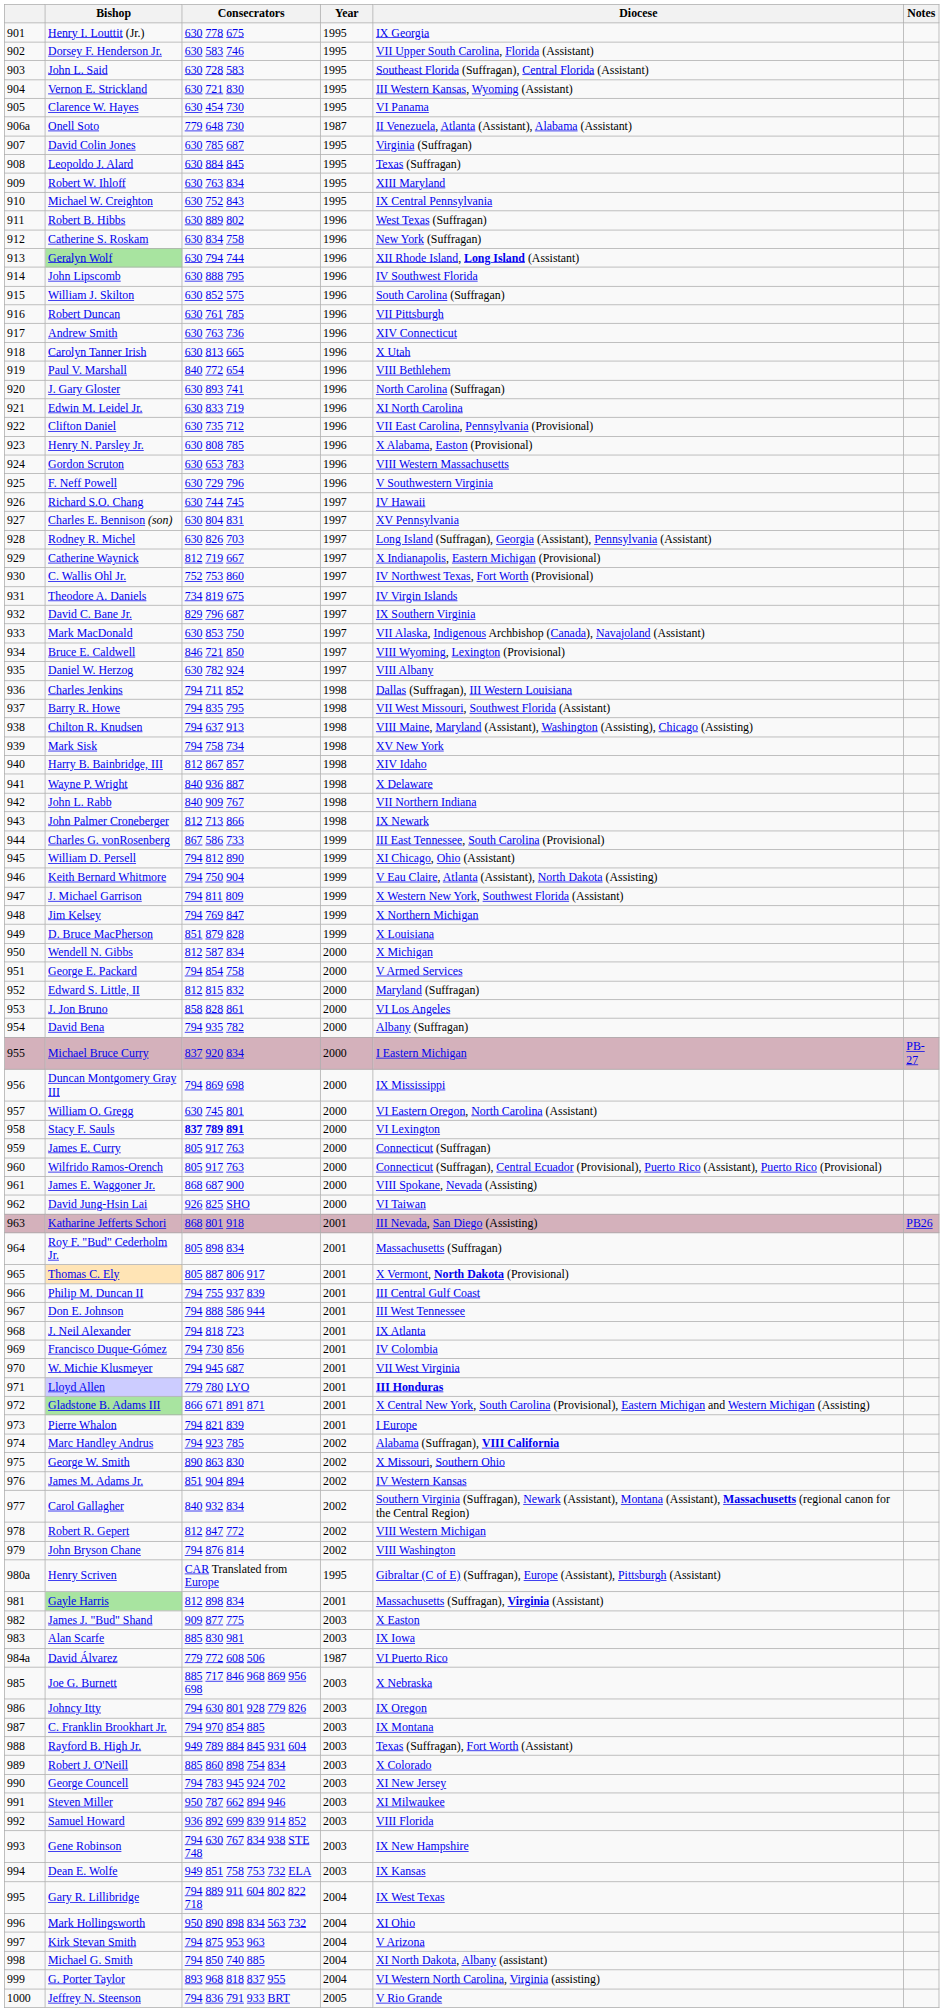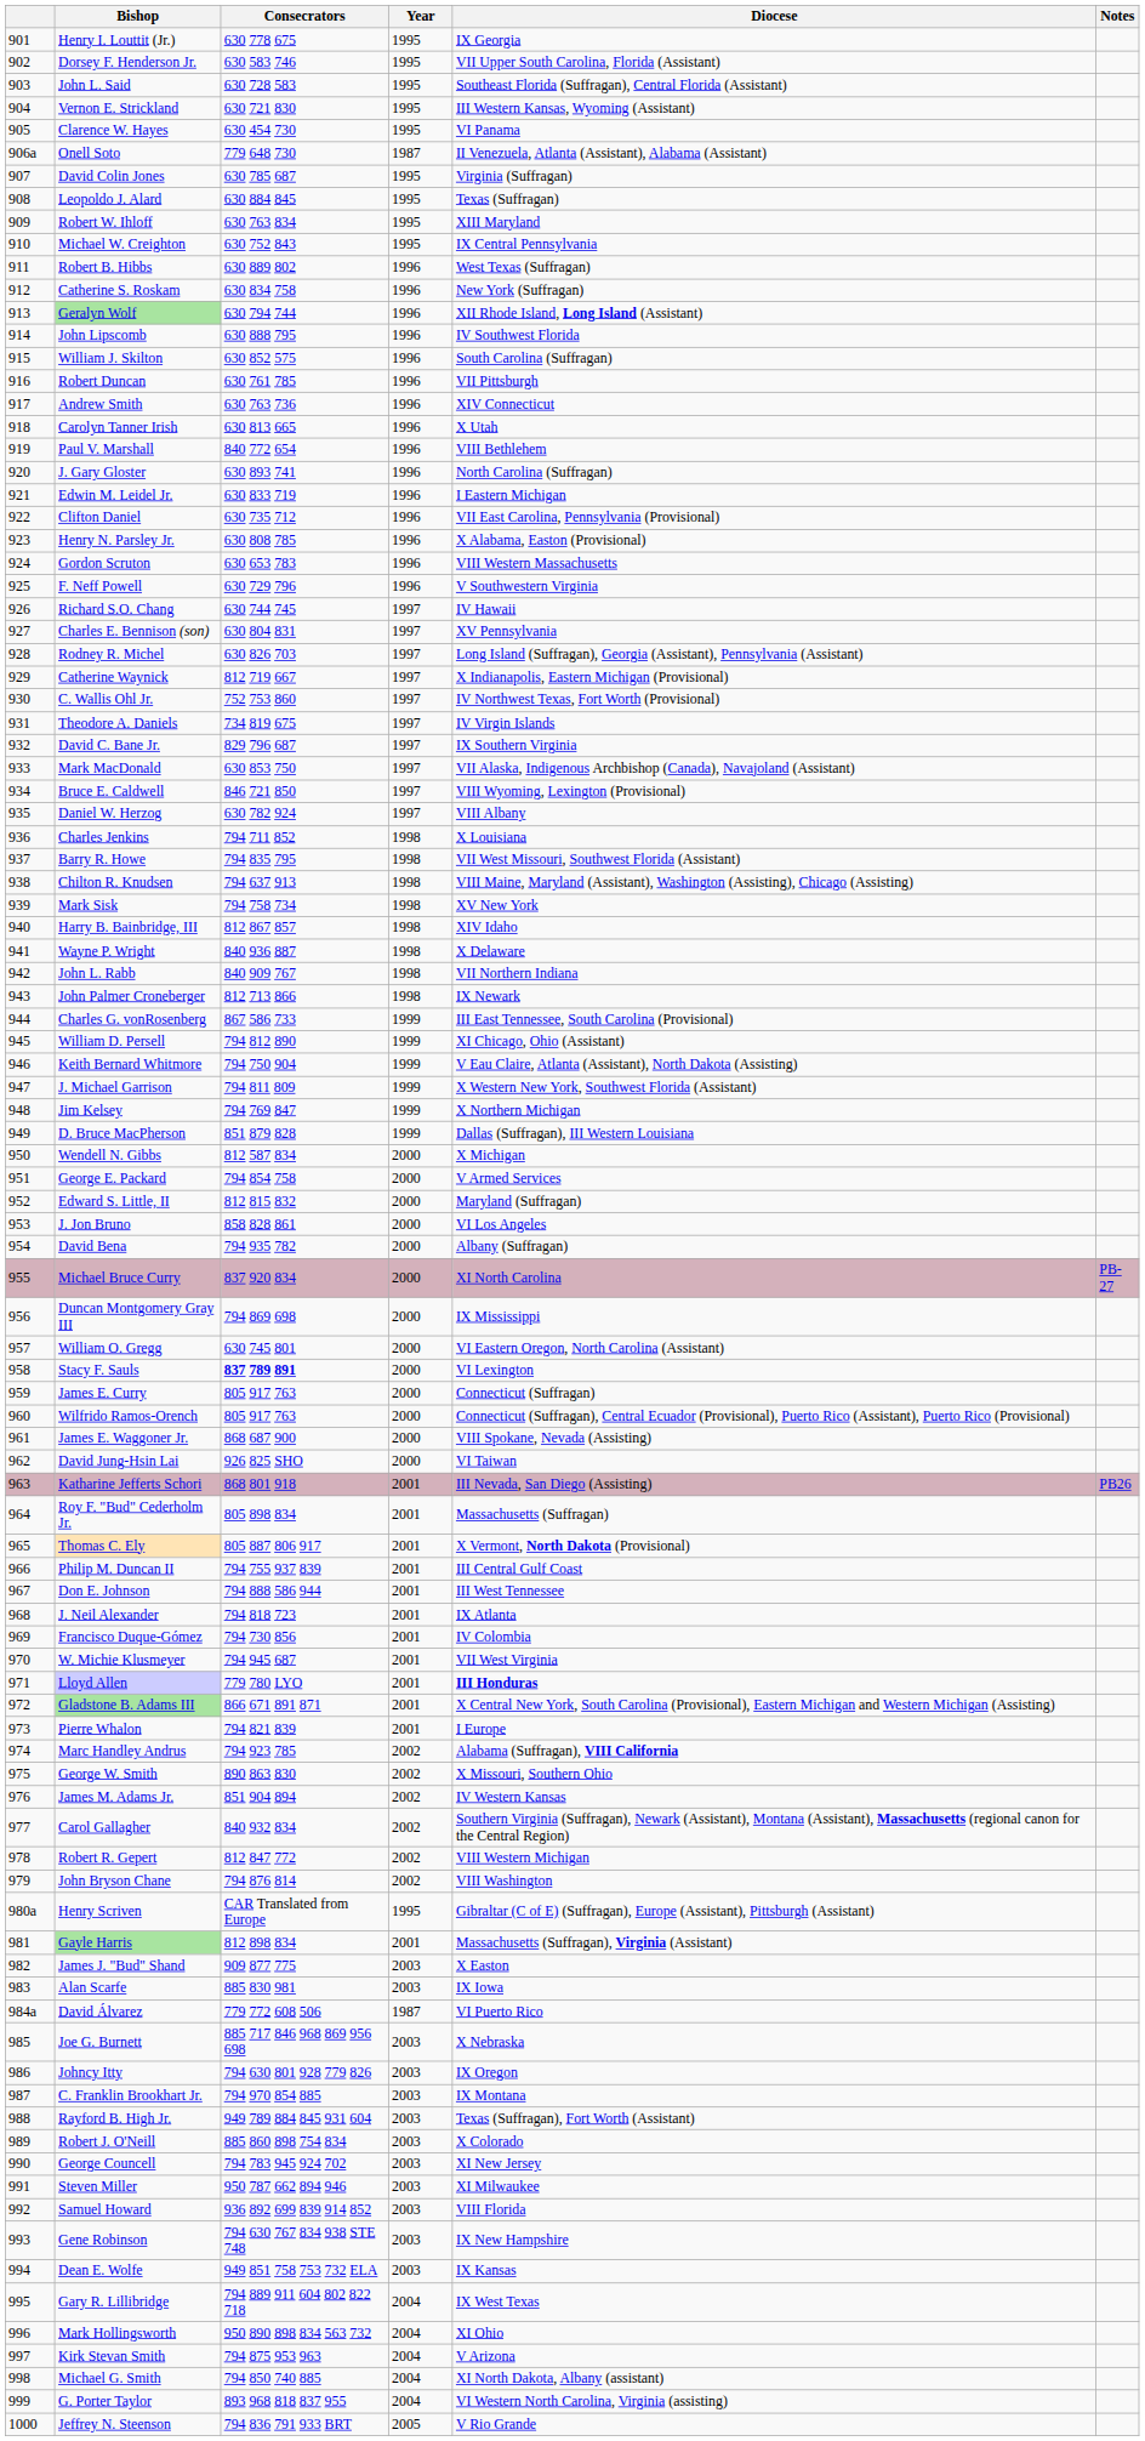Edwin M. Leidel Jr. | Diocese: XI North Carolina -> I Eastern Michigan
Charles Jenkins | Diocese: Dallas (Suffragan), III Western Louisiana -> X Louisiana
D. Bruce MacPherson | Diocese: X Louisiana -> Dallas (Suffragan), III Western Louisiana
Michael Bruce Curry | Diocese: I Eastern Michigan -> XI North Carolina
